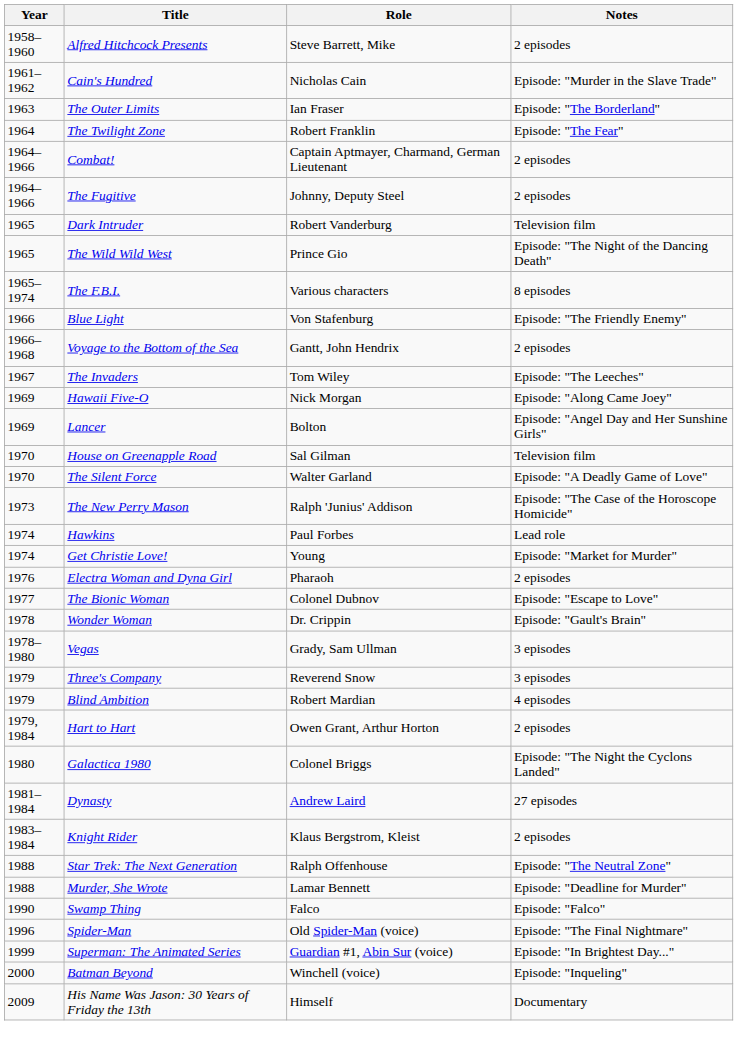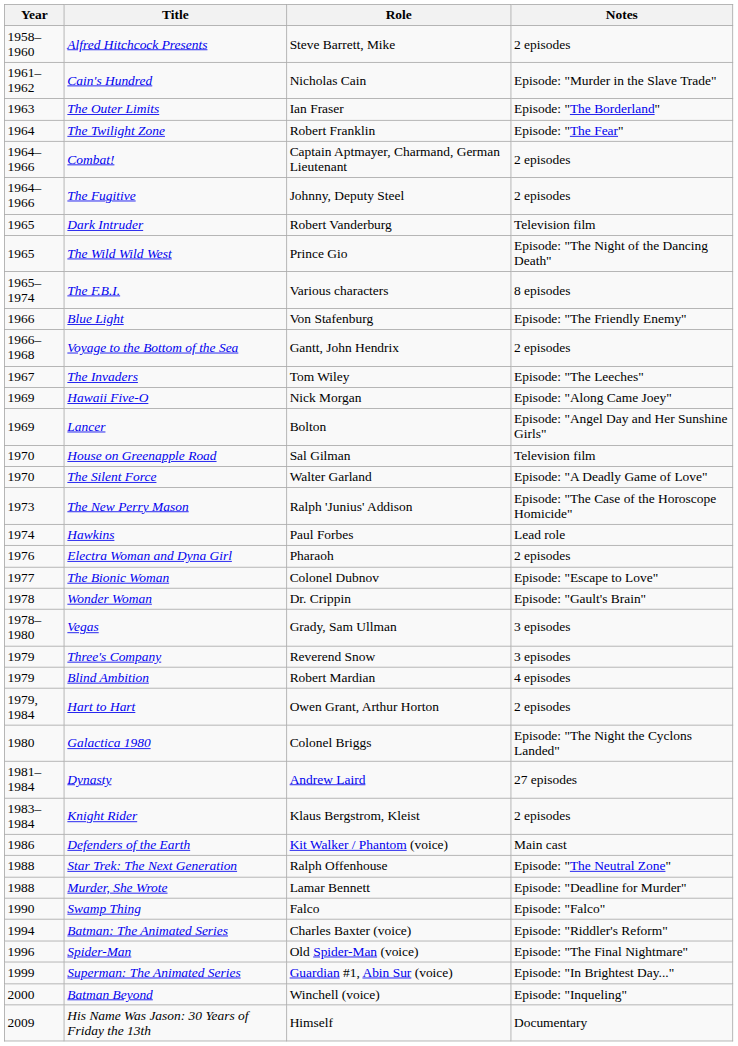- row: 1974 | Get Christie Love! | Young | Episode: "Market for Murder"
+ row: 1986 | Defenders of the Earth | Kit Walker / Phantom (voice) | Main cast
+ row: 1994 | Batman: The Animated Series | Charles Baxter (voice) | Episode: "Riddler's Reform"
